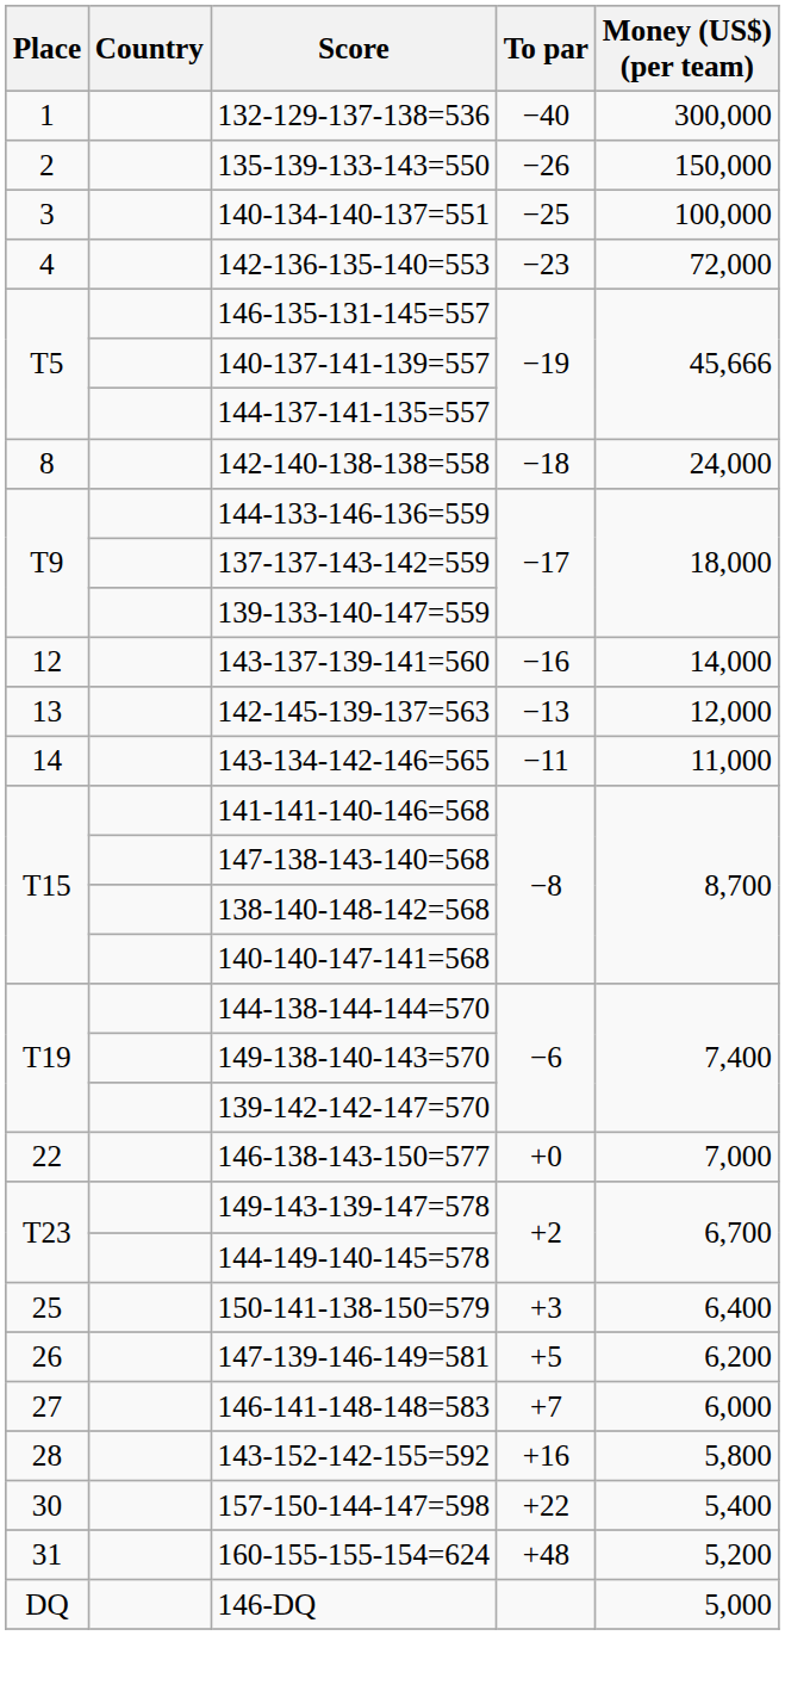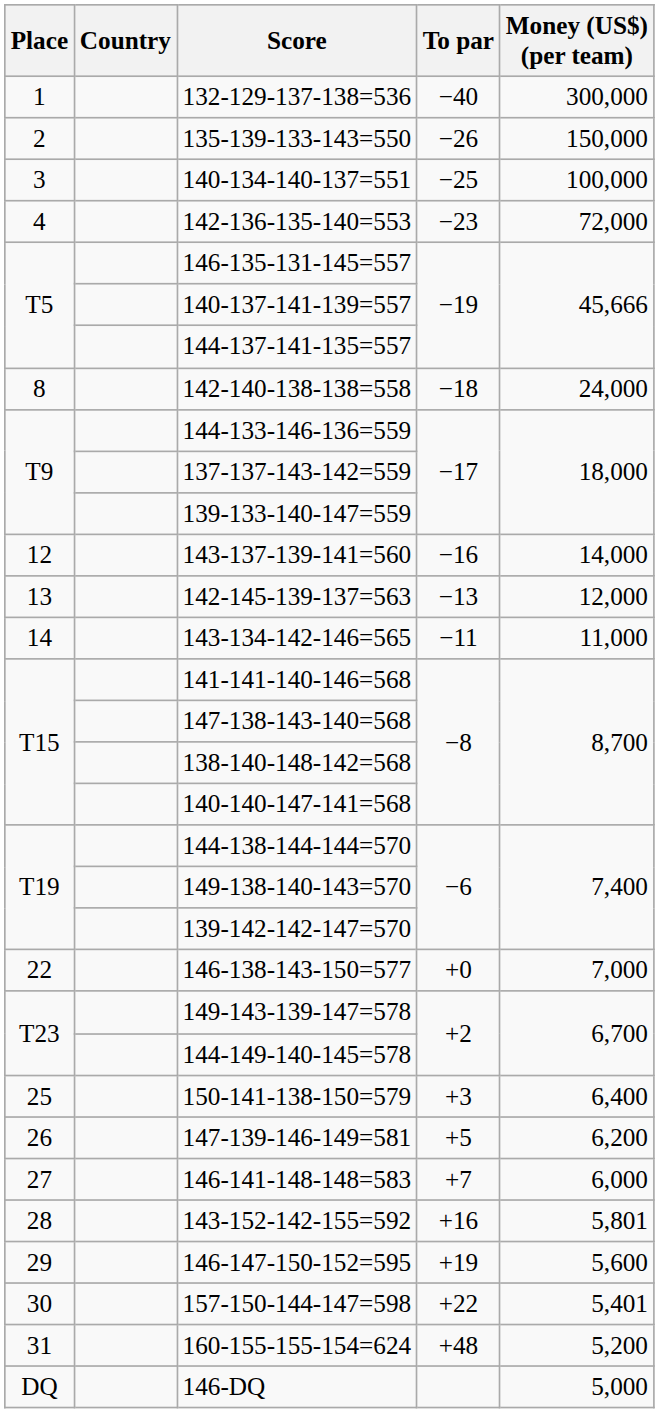143-152-142-155=592 | Money (US$) (per team): 5,800 -> 5,801
+ row: 29 | 146-147-150-152=595 | +19 | 5,600
157-150-144-147=598 | Money (US$) (per team): 5,400 -> 5,401
